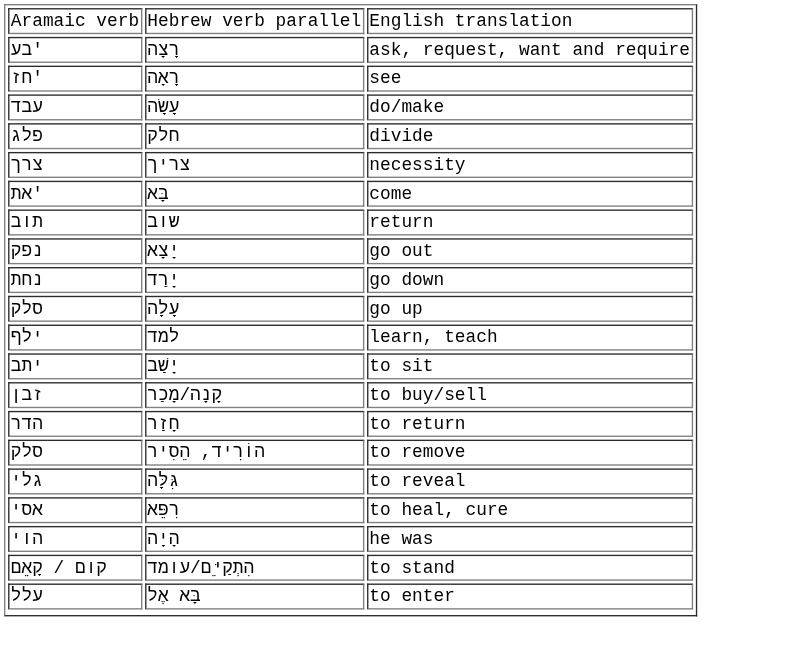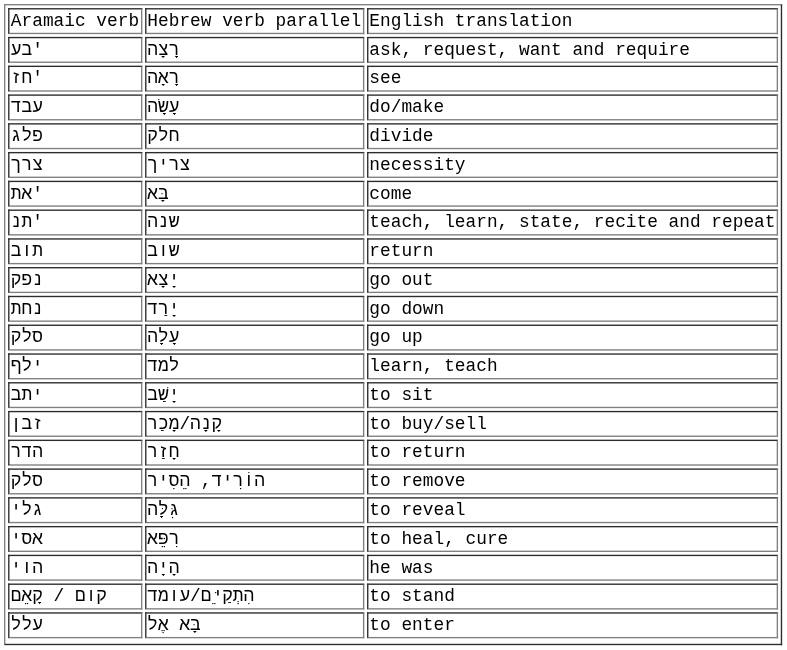+ row: תנ' | שנה | teach, learn, state, recite and repeat
